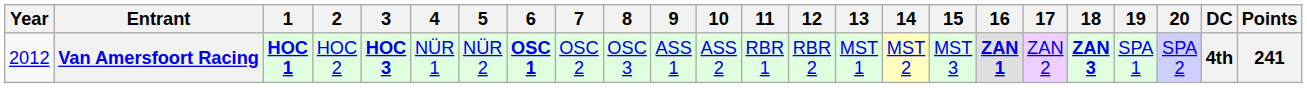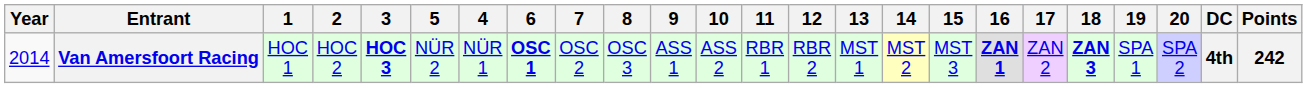columns swapped: 4 <-> 5
Van Amersfoort Racing | Year: 2012 -> 2014
Van Amersfoort Racing | 1: bold -> normal
Van Amersfoort Racing | Points: 241 -> 242
